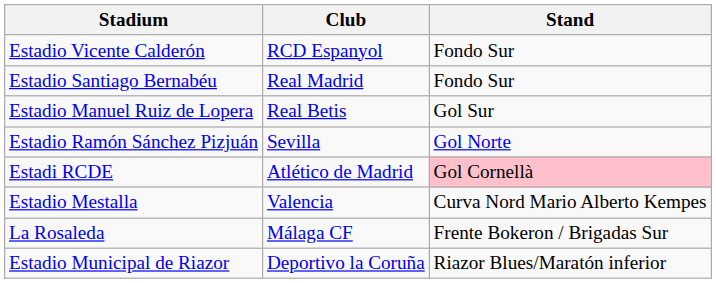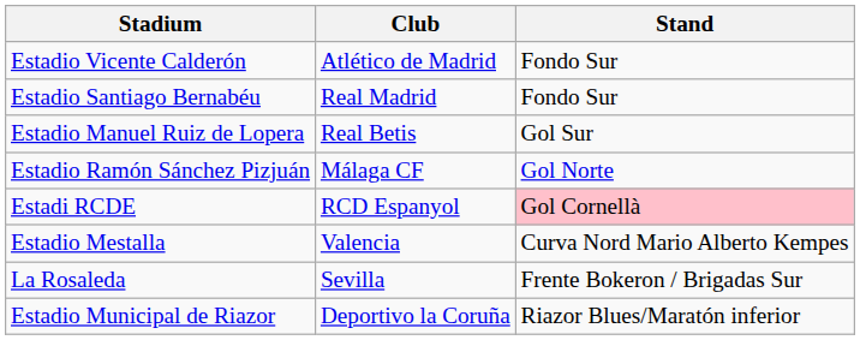Estadio Vicente Calderón | Club: RCD Espanyol -> Atlético de Madrid
Estadio Ramón Sánchez Pizjuán | Club: Sevilla -> Málaga CF
Estadi RCDE | Club: Atlético de Madrid -> RCD Espanyol
La Rosaleda | Club: Málaga CF -> Sevilla
